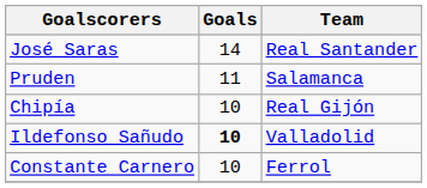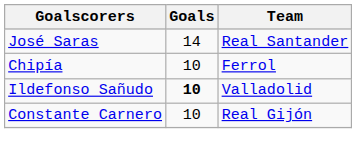- row: Pruden | 11 | Salamanca
Chipía | Team: Real Gijón -> Ferrol
Constante Carnero | Team: Ferrol -> Real Gijón
